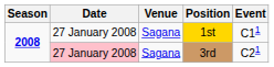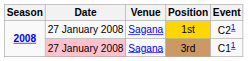1st | Event: C11 -> C21
3rd | Event: C21 -> C11
